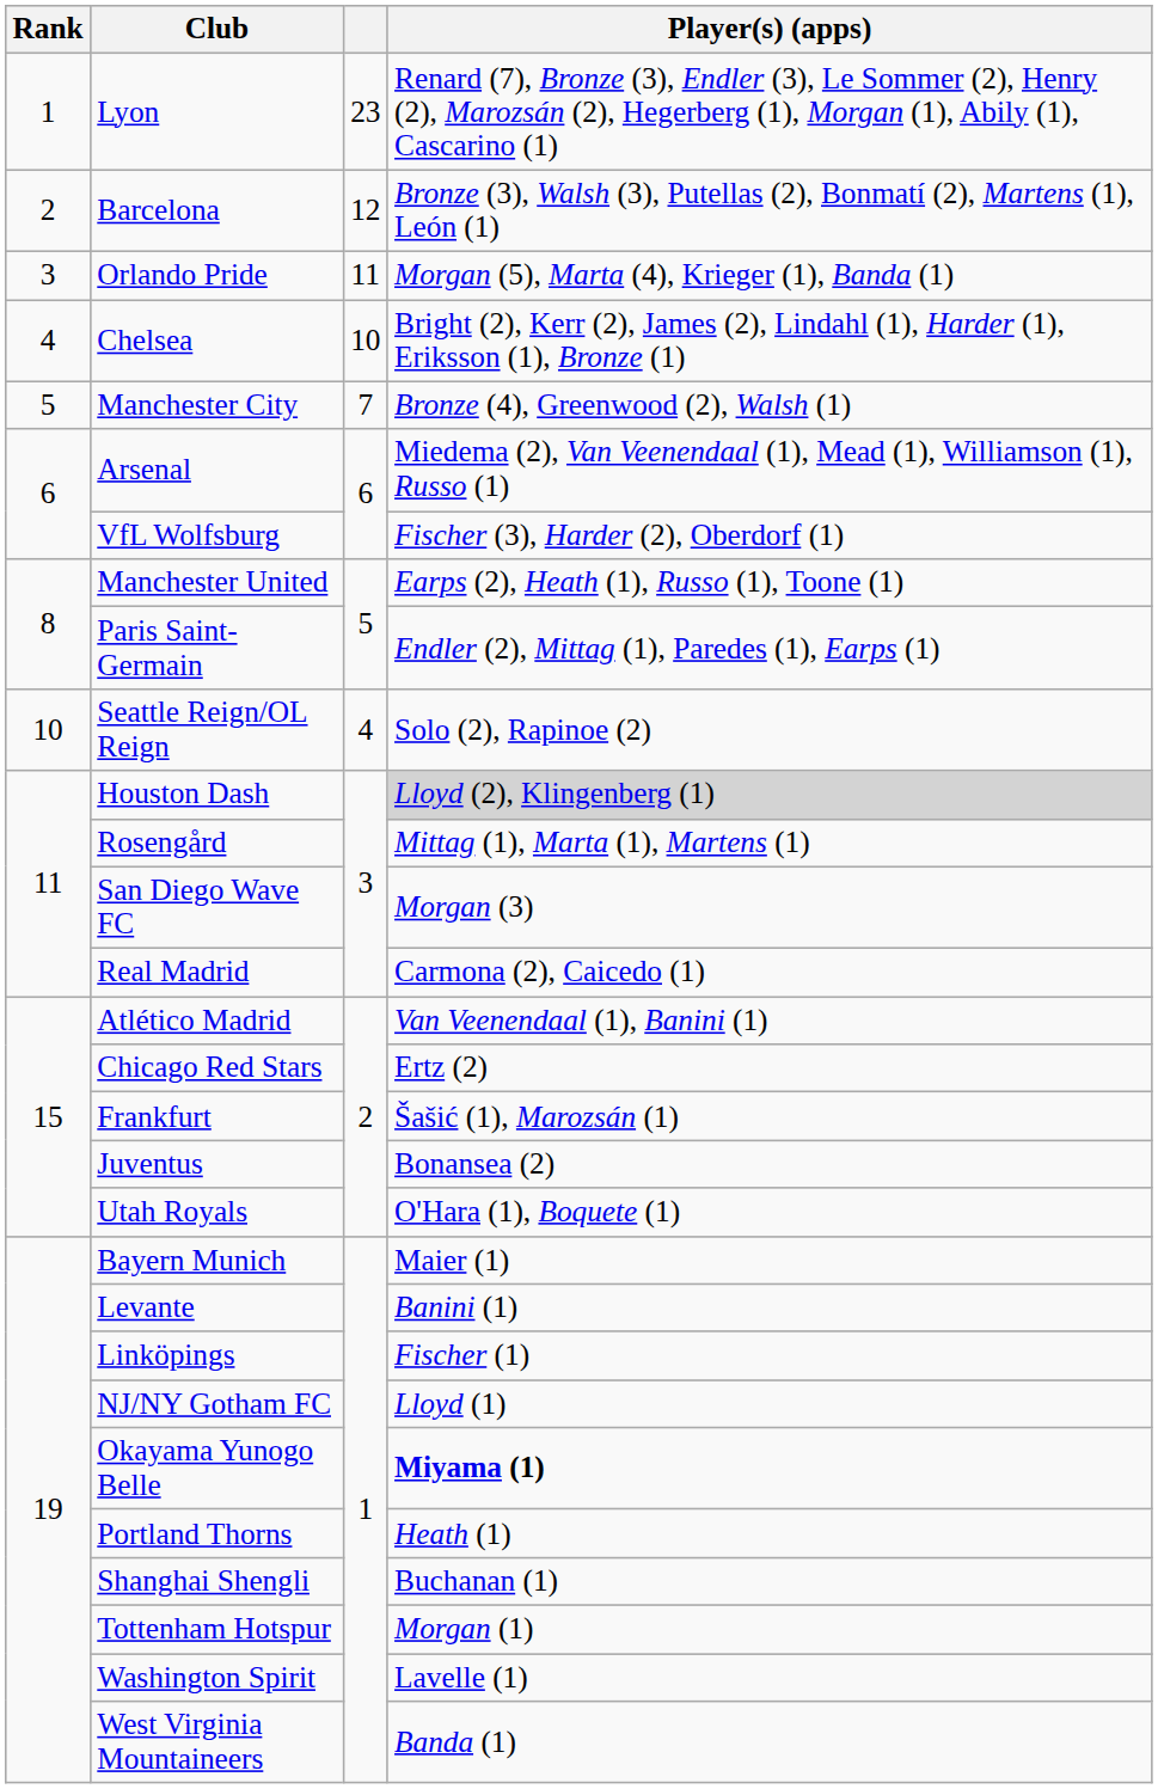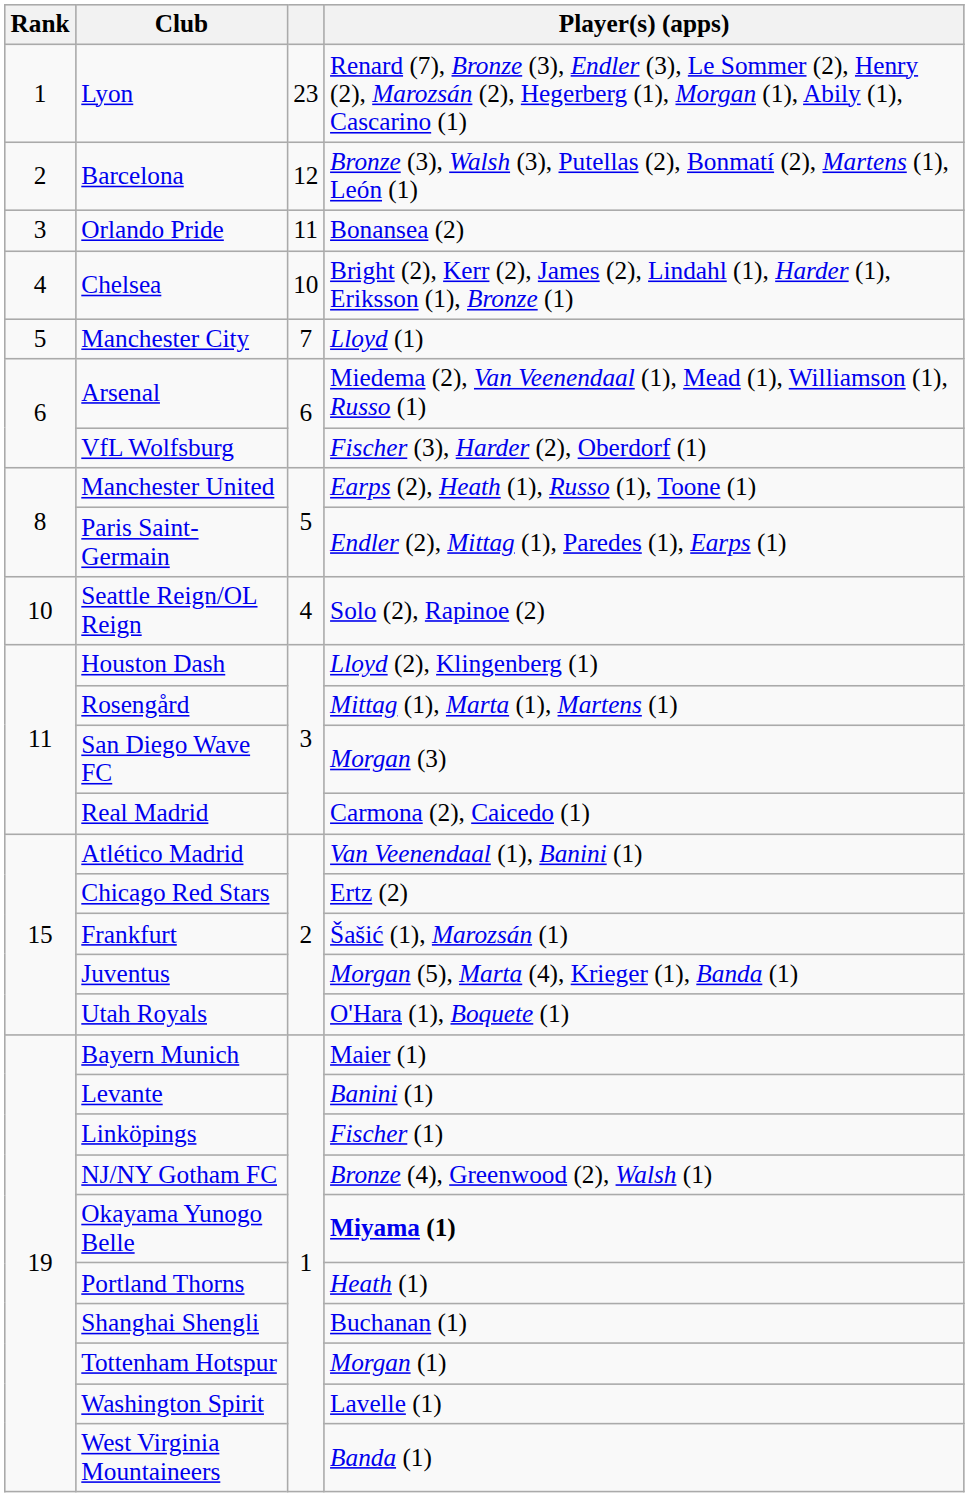Orlando Pride | Player(s) (apps): Morgan (5), Marta (4), Krieger (1), Banda (1) -> Bonansea (2)
Manchester City | Player(s) (apps): Bronze (4), Greenwood (2), Walsh (1) -> Lloyd (1)
Houston Dash | Player(s) (apps): lightgrey background -> no background
Juventus | Player(s) (apps): Bonansea (2) -> Morgan (5), Marta (4), Krieger (1), Banda (1)
NJ/NY Gotham FC | Player(s) (apps): Lloyd (1) -> Bronze (4), Greenwood (2), Walsh (1)
